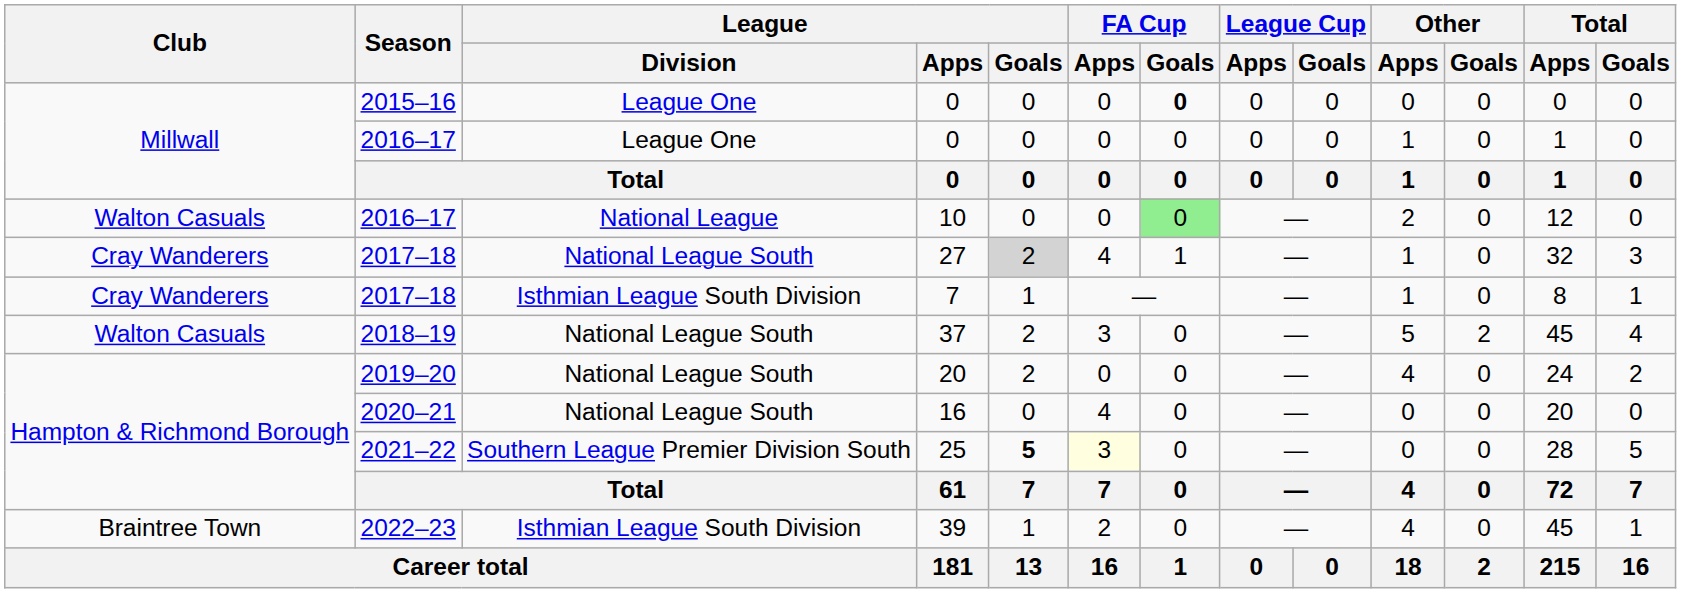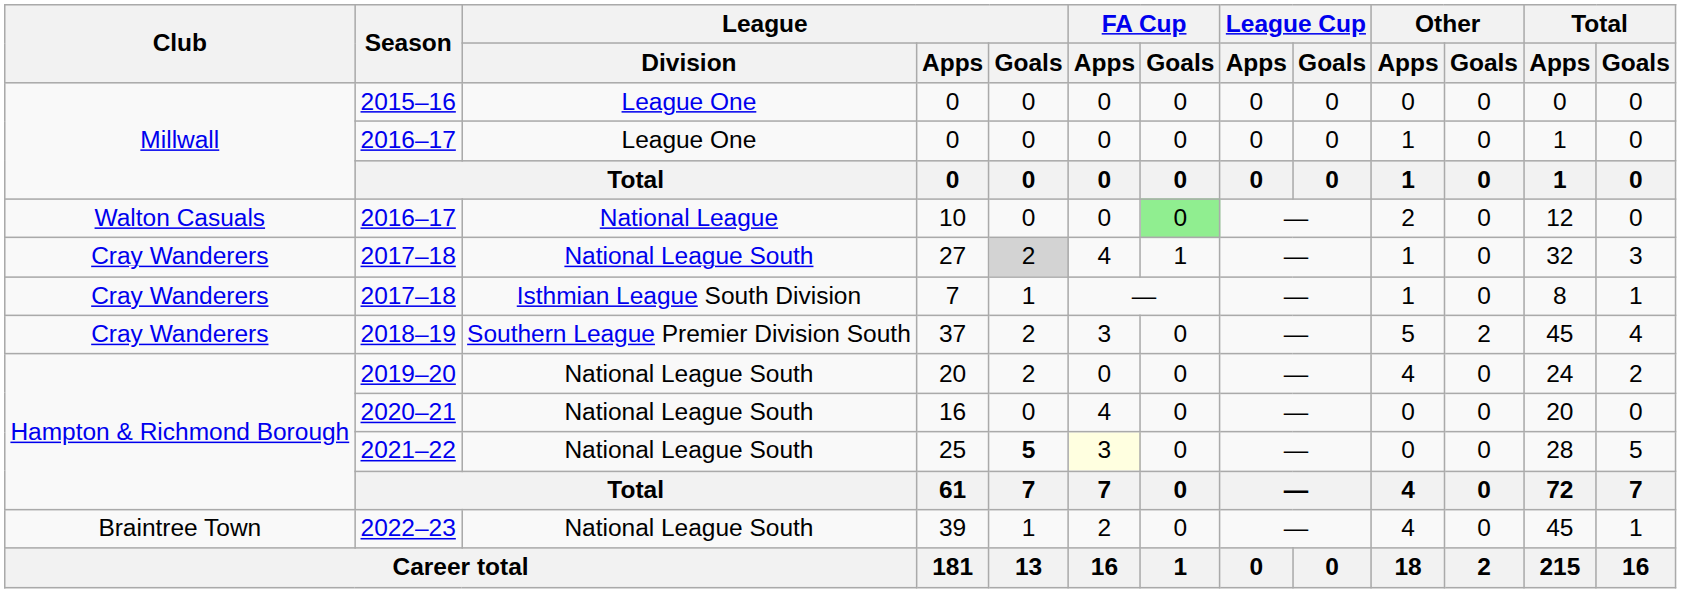2015–16 / 0 | FA Cup / Goals: bold -> normal
37 | Club: Walton Casuals -> Cray Wanderers
37 | League / Division: National League South -> Southern League Premier Division South
25 | League / Division: Southern League Premier Division South -> National League South
39 | League / Division: Isthmian League South Division -> National League South
